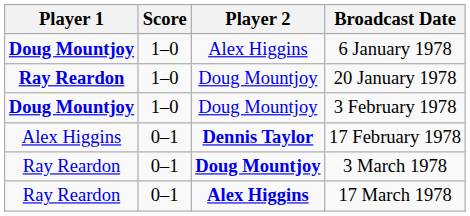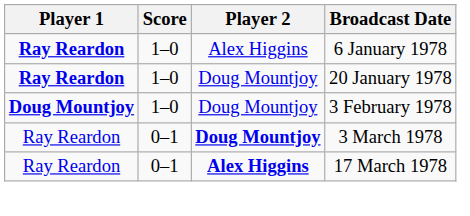6 January 1978 | Player 1: Doug Mountjoy -> Ray Reardon
- row: Alex Higgins | 0–1 | Dennis Taylor | 17 February 1978
